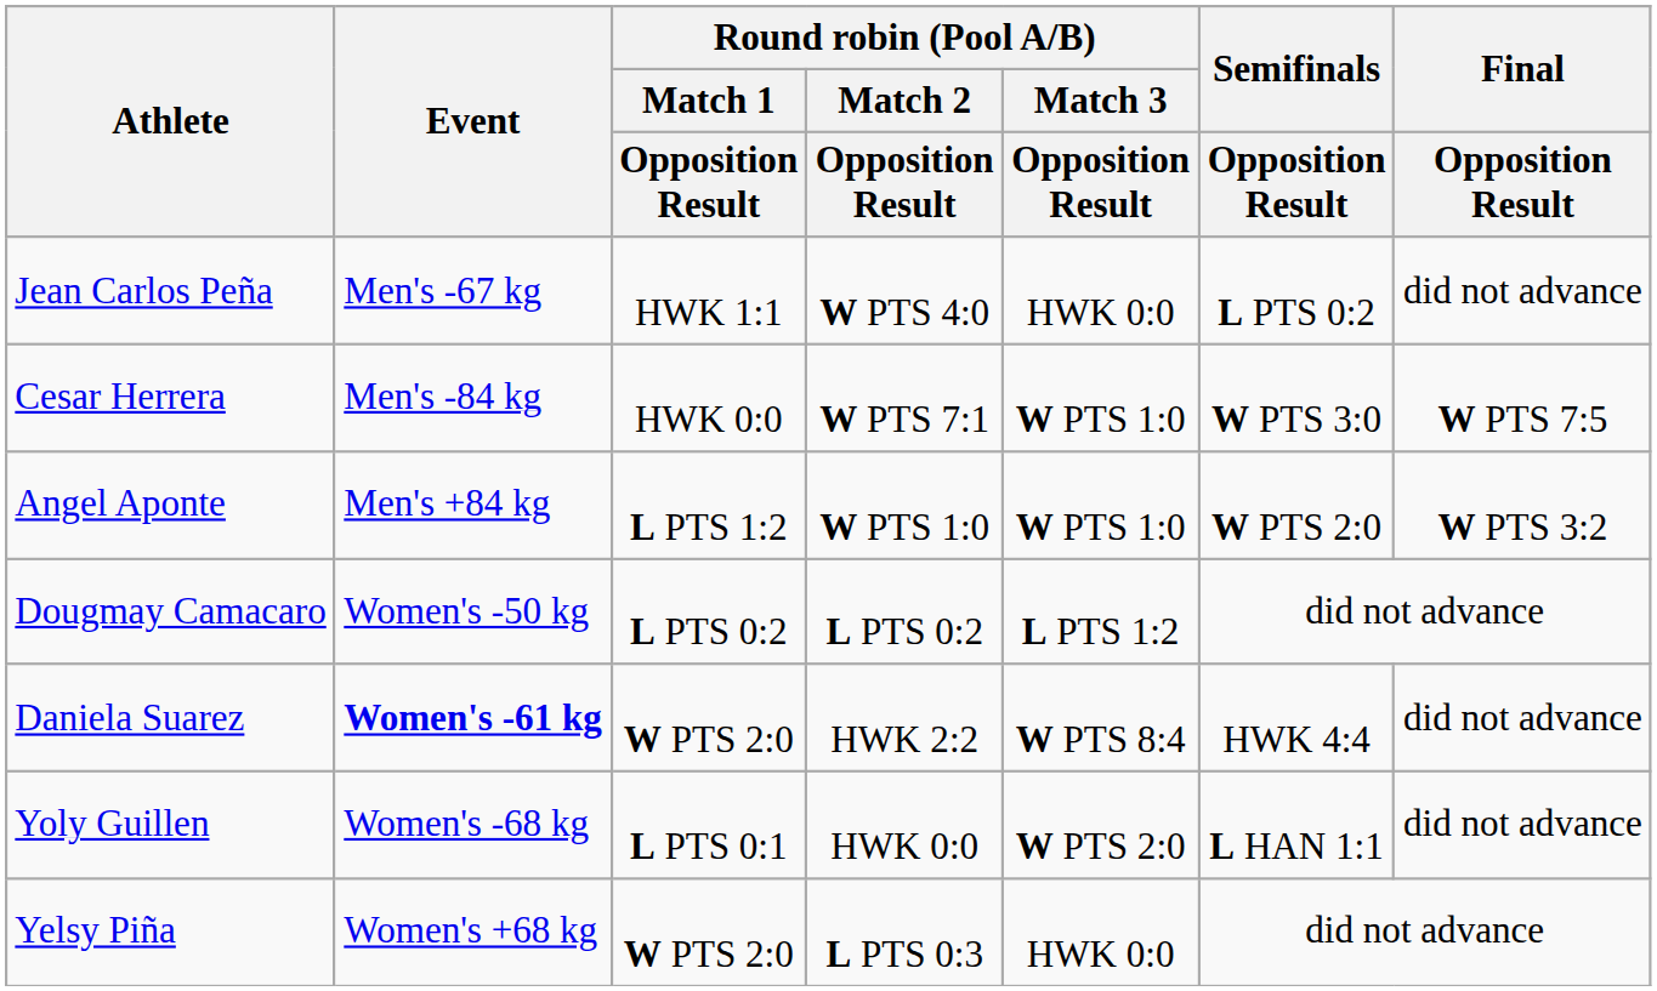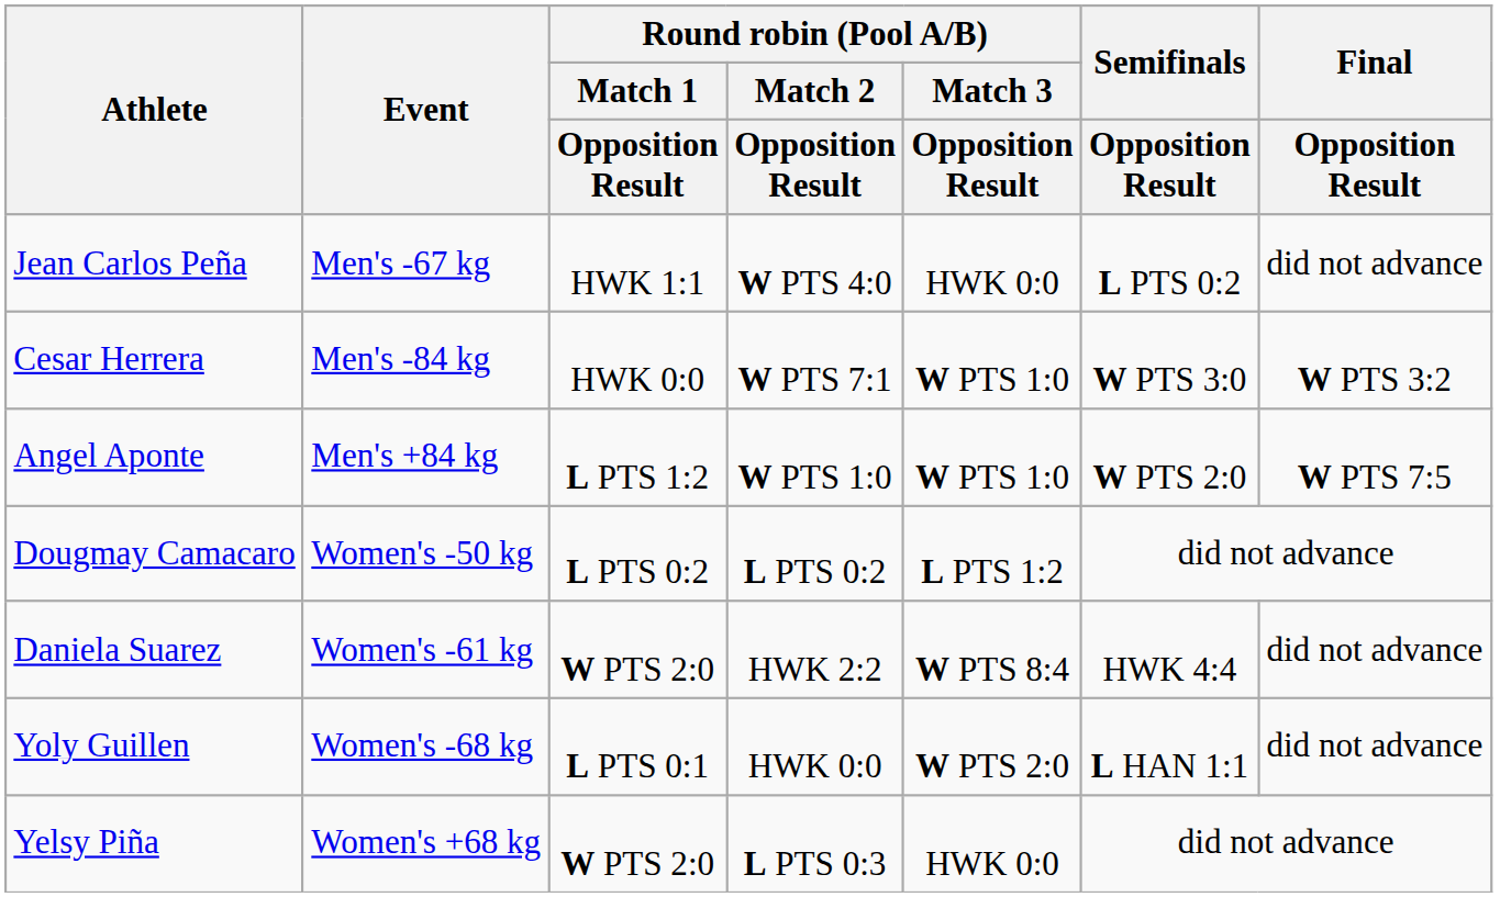Cesar Herrera | Final / Opposition Result: W PTS 7:5 -> W PTS 3:2
Angel Aponte | Final / Opposition Result: W PTS 3:2 -> W PTS 7:5
Daniela Suarez | Event: bold -> normal
